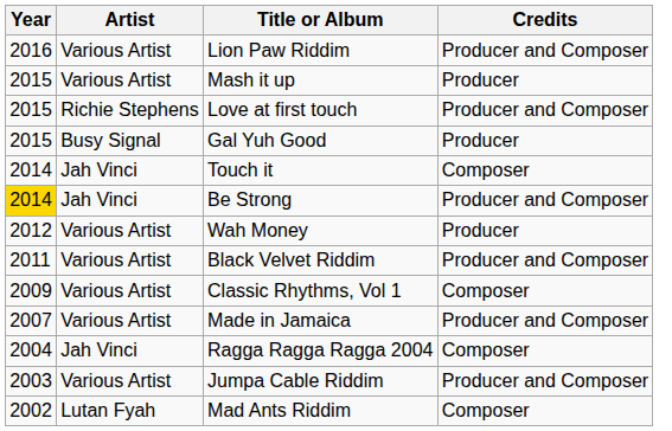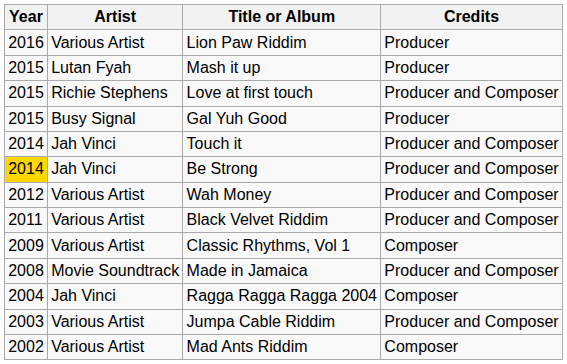Lion Paw Riddim | Credits: Producer and Composer -> Producer
Mash it up | Artist: Various Artist -> Lutan Fyah
Touch it | Credits: Composer -> Producer and Composer
Wah Money | Credits: Producer -> Producer and Composer
Made in Jamaica | Year: 2007 -> 2008
Made in Jamaica | Artist: Various Artist -> Movie Soundtrack
Mad Ants Riddim | Artist: Lutan Fyah -> Various Artist
